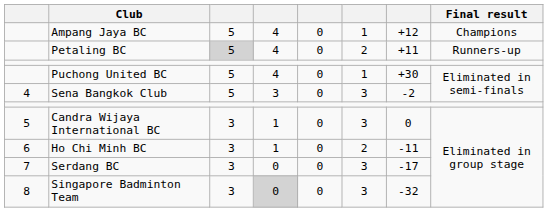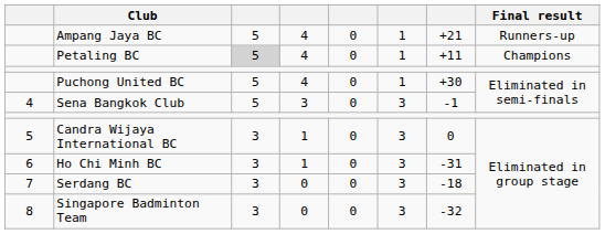Ampang Jaya BC | column 7: +12 -> +21
Ampang Jaya BC | Final result: Champions -> Runners-up
Petaling BC | column 6: 2 -> 1
Petaling BC | Final result: Runners-up -> Champions
Sena Bangkok Club | column 7: -2 -> -1
Ho Chi Minh BC | column 6: 2 -> 3
Ho Chi Minh BC | column 7: -11 -> -31
Serdang BC | column 7: -17 -> -18
Singapore Badminton Team | column 4: lightgrey background -> no background
